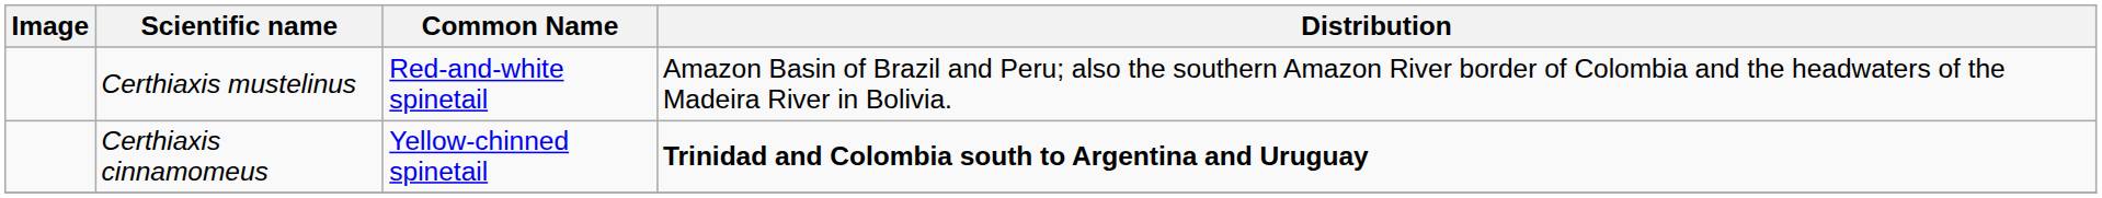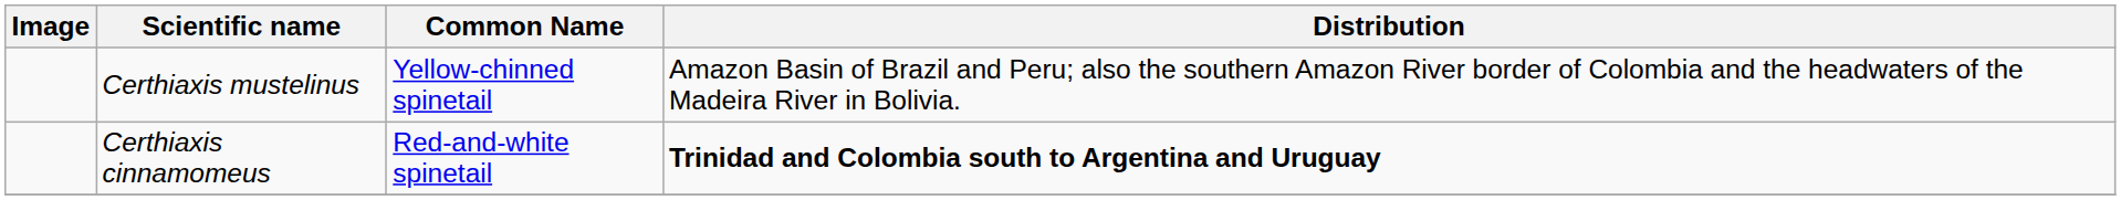Certhiaxis mustelinus | Common Name: Red-and-white spinetail -> Yellow-chinned spinetail
Certhiaxis cinnamomeus | Common Name: Yellow-chinned spinetail -> Red-and-white spinetail
